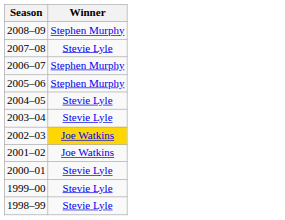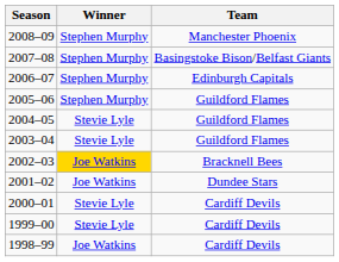+ column: Team | Manchester Phoenix | Basingstoke Bison/Belfast Giants | Edinburgh Capitals | Guildford Flames | Guildford Flames | Guildford Flames | Bracknell Bees | Dundee Stars | Cardiff Devils | Cardiff Devils | Cardiff Devils
2007–08 | Winner: Stevie Lyle -> Stephen Murphy
1998–99 | Winner: Stevie Lyle -> Joe Watkins
